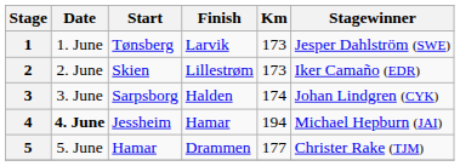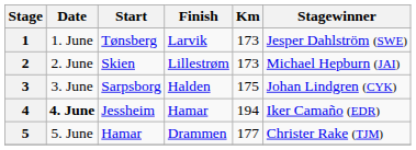2 | Stagewinner: Iker Camaño (EDR) -> Michael Hepburn (JAI)
3 | Km: 174 -> 175
4 | Stagewinner: Michael Hepburn (JAI) -> Iker Camaño (EDR)
